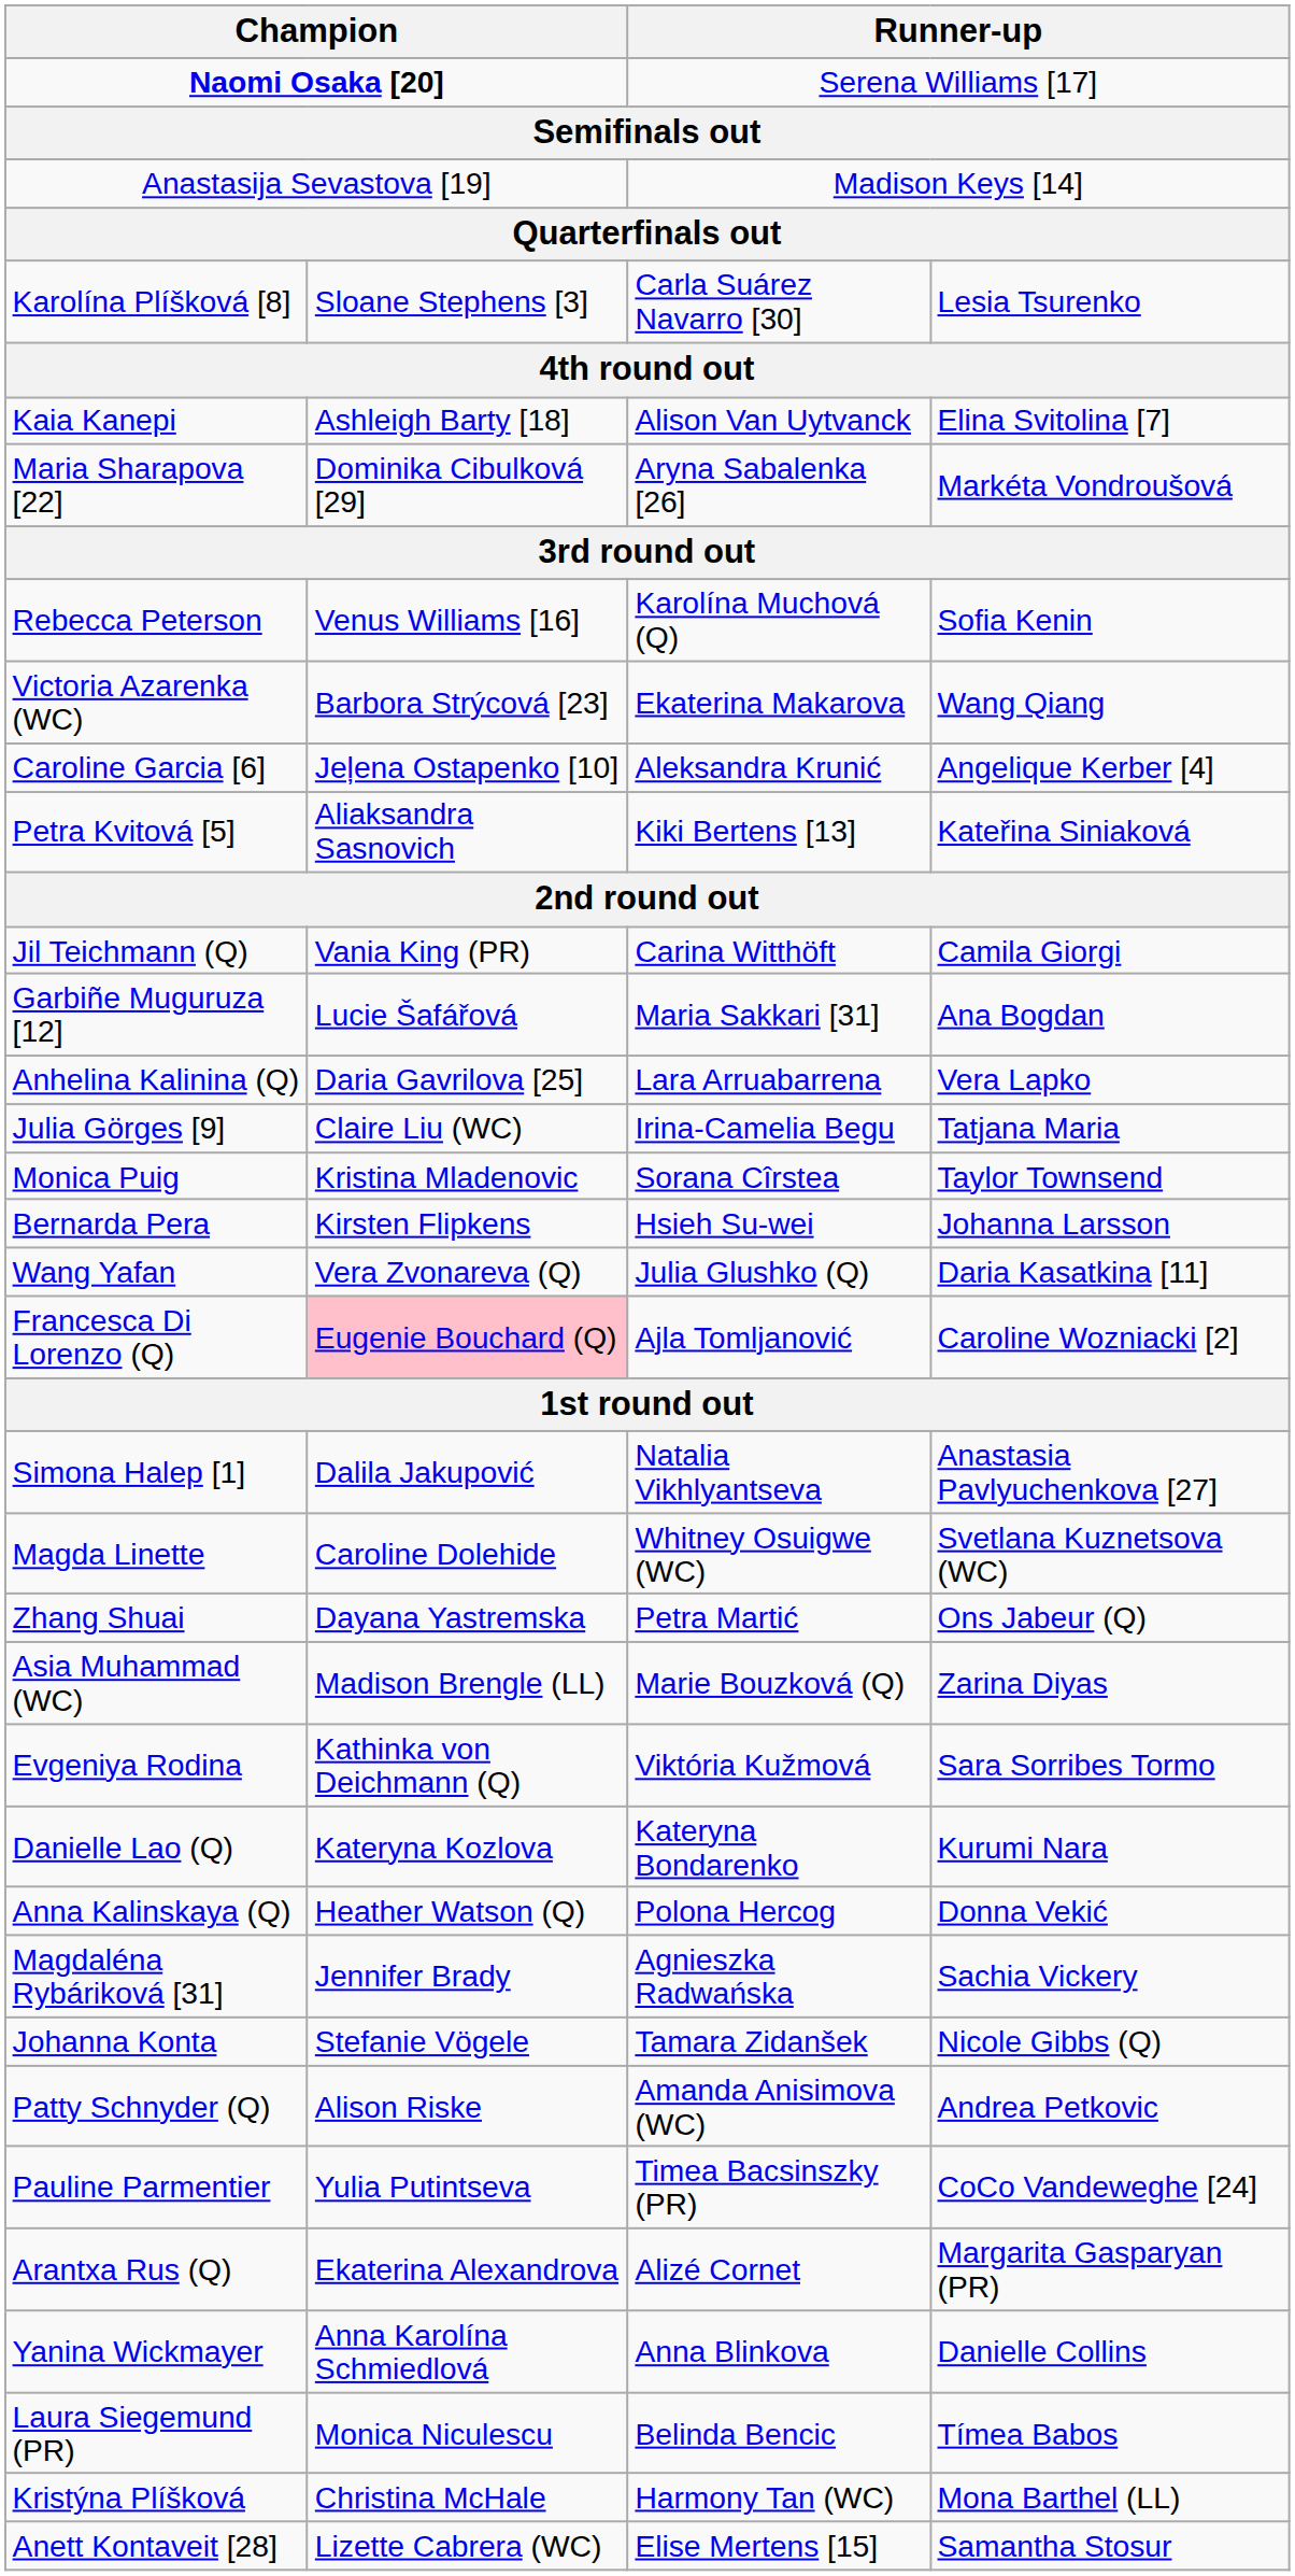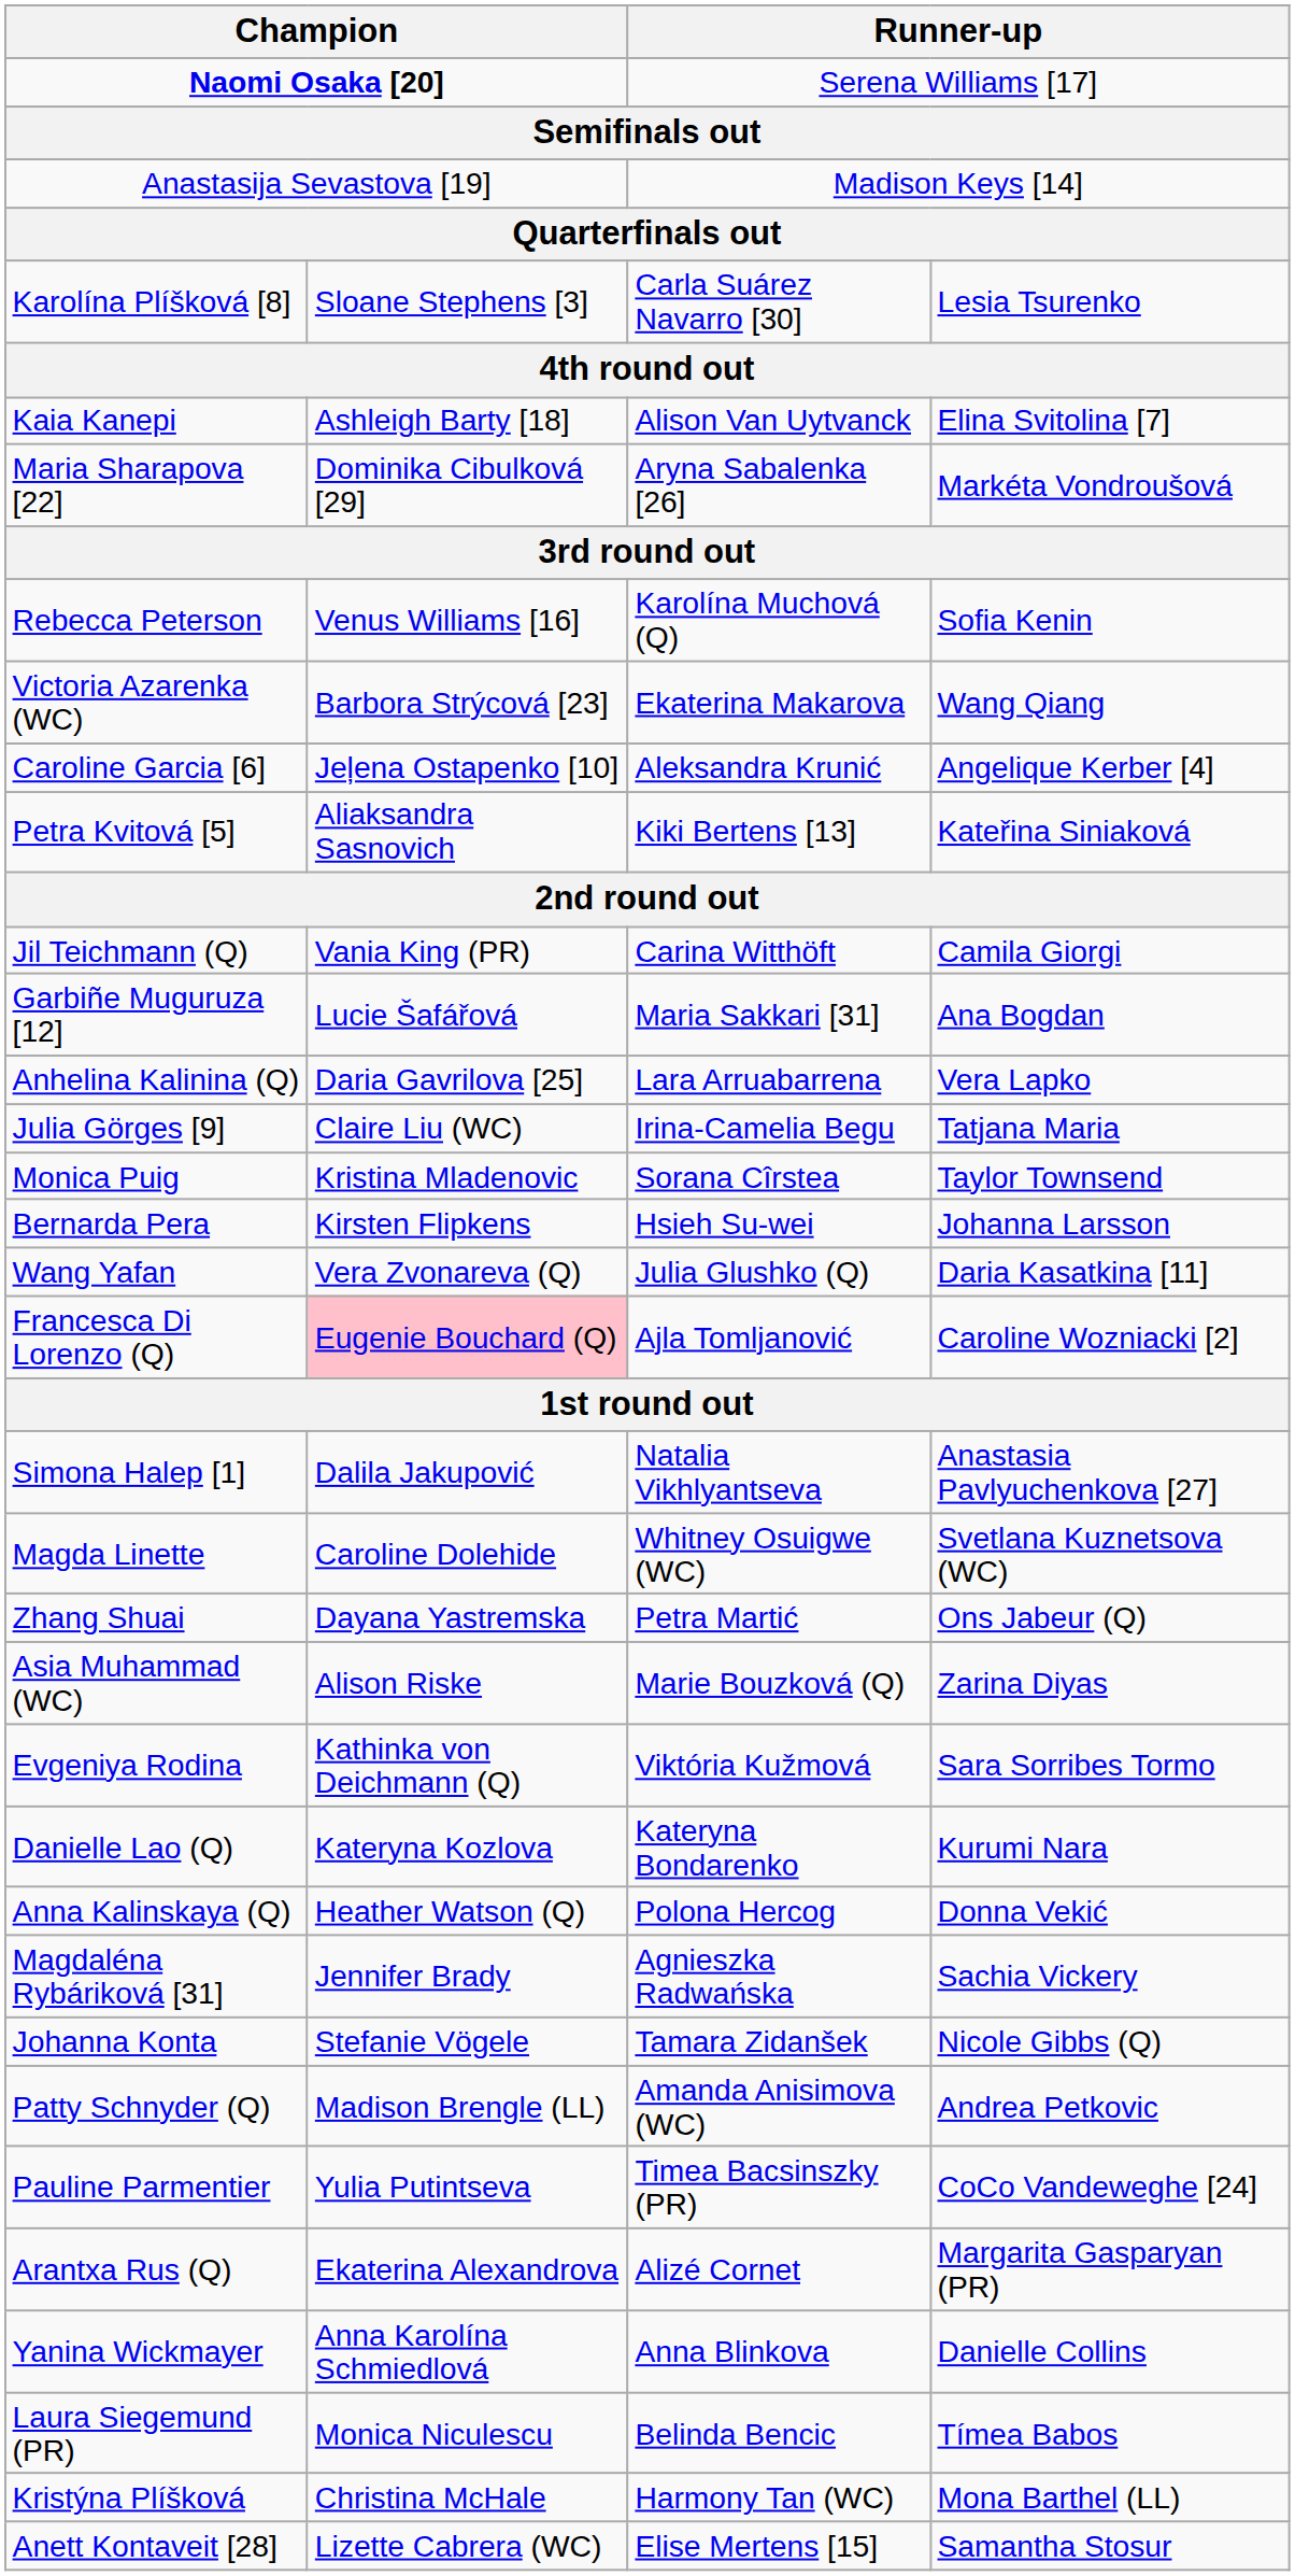Asia Muhammad (WC) | column 2: Madison Brengle (LL) -> Alison Riske
Patty Schnyder (Q) | column 2: Alison Riske -> Madison Brengle (LL)
